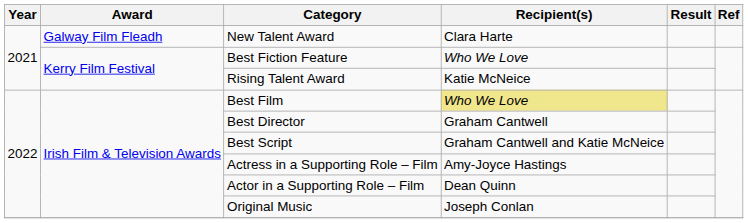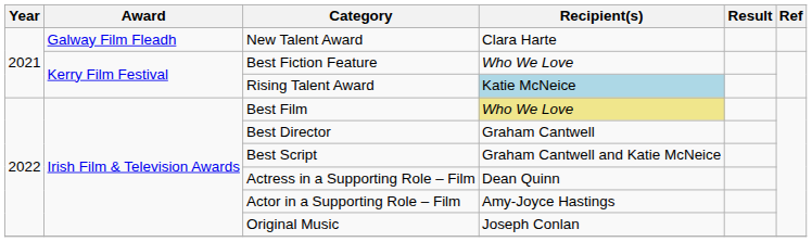Rising Talent Award | Recipient(s): no background -> lightblue background
Actress in a Supporting Role – Film | Recipient(s): Amy-Joyce Hastings -> Dean Quinn
Actor in a Supporting Role – Film | Recipient(s): Dean Quinn -> Amy-Joyce Hastings
